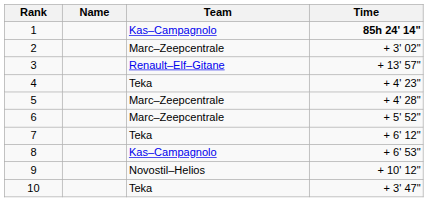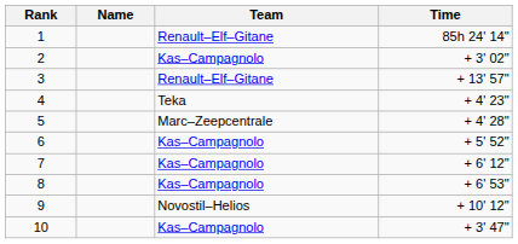1 | Team: Kas–Campagnolo -> Renault–Elf–Gitane
1 | Time: bold -> normal
2 | Team: Marc–Zeepcentrale -> Kas–Campagnolo
6 | Team: Marc–Zeepcentrale -> Kas–Campagnolo
7 | Team: Teka -> Kas–Campagnolo
10 | Team: Teka -> Kas–Campagnolo
